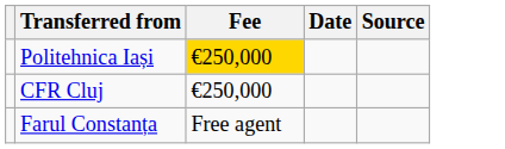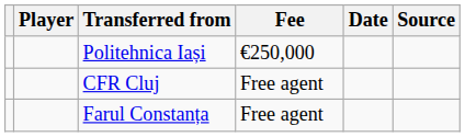+ column: Player
Politehnica Iași | Fee: gold background -> no background
CFR Cluj | Fee: €250,000 -> Free agent
